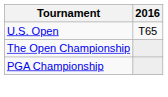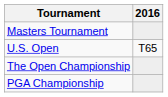+ row: Masters Tournament
